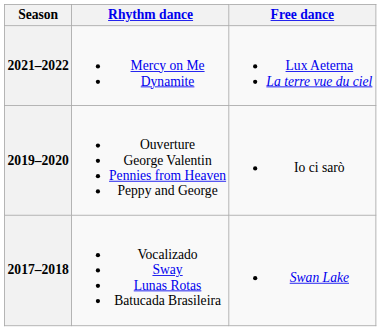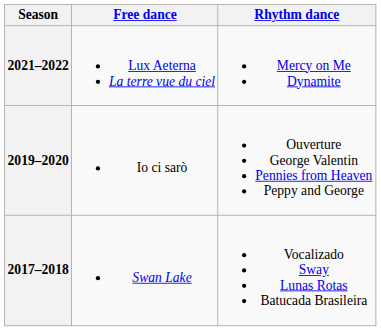columns swapped: Rhythm dance <-> Free dance
